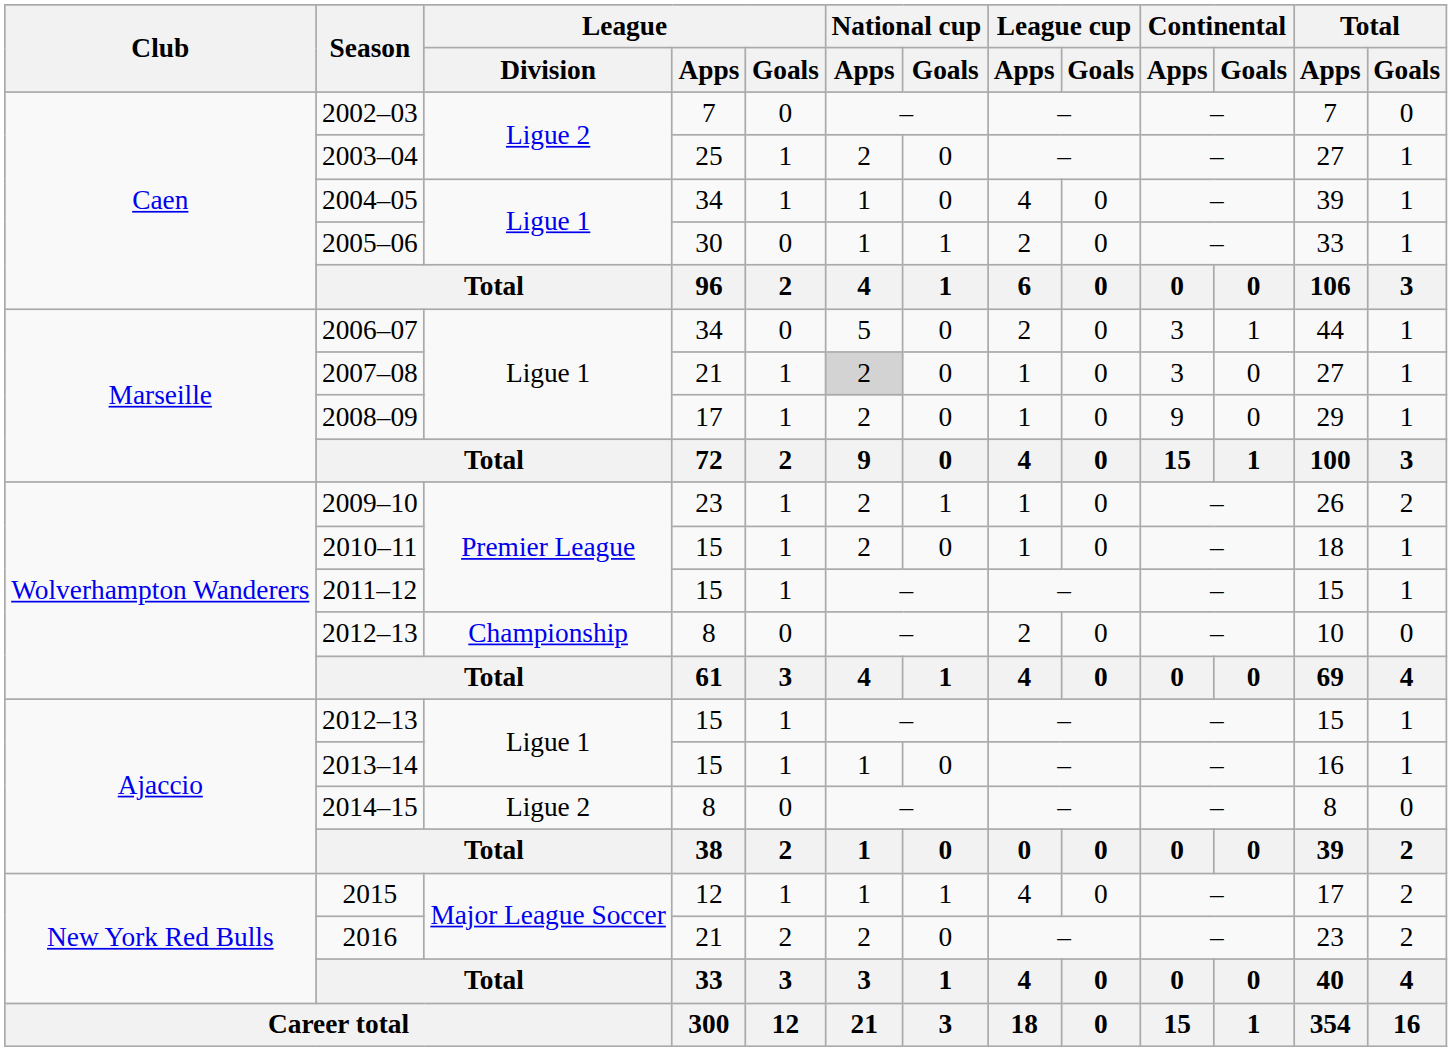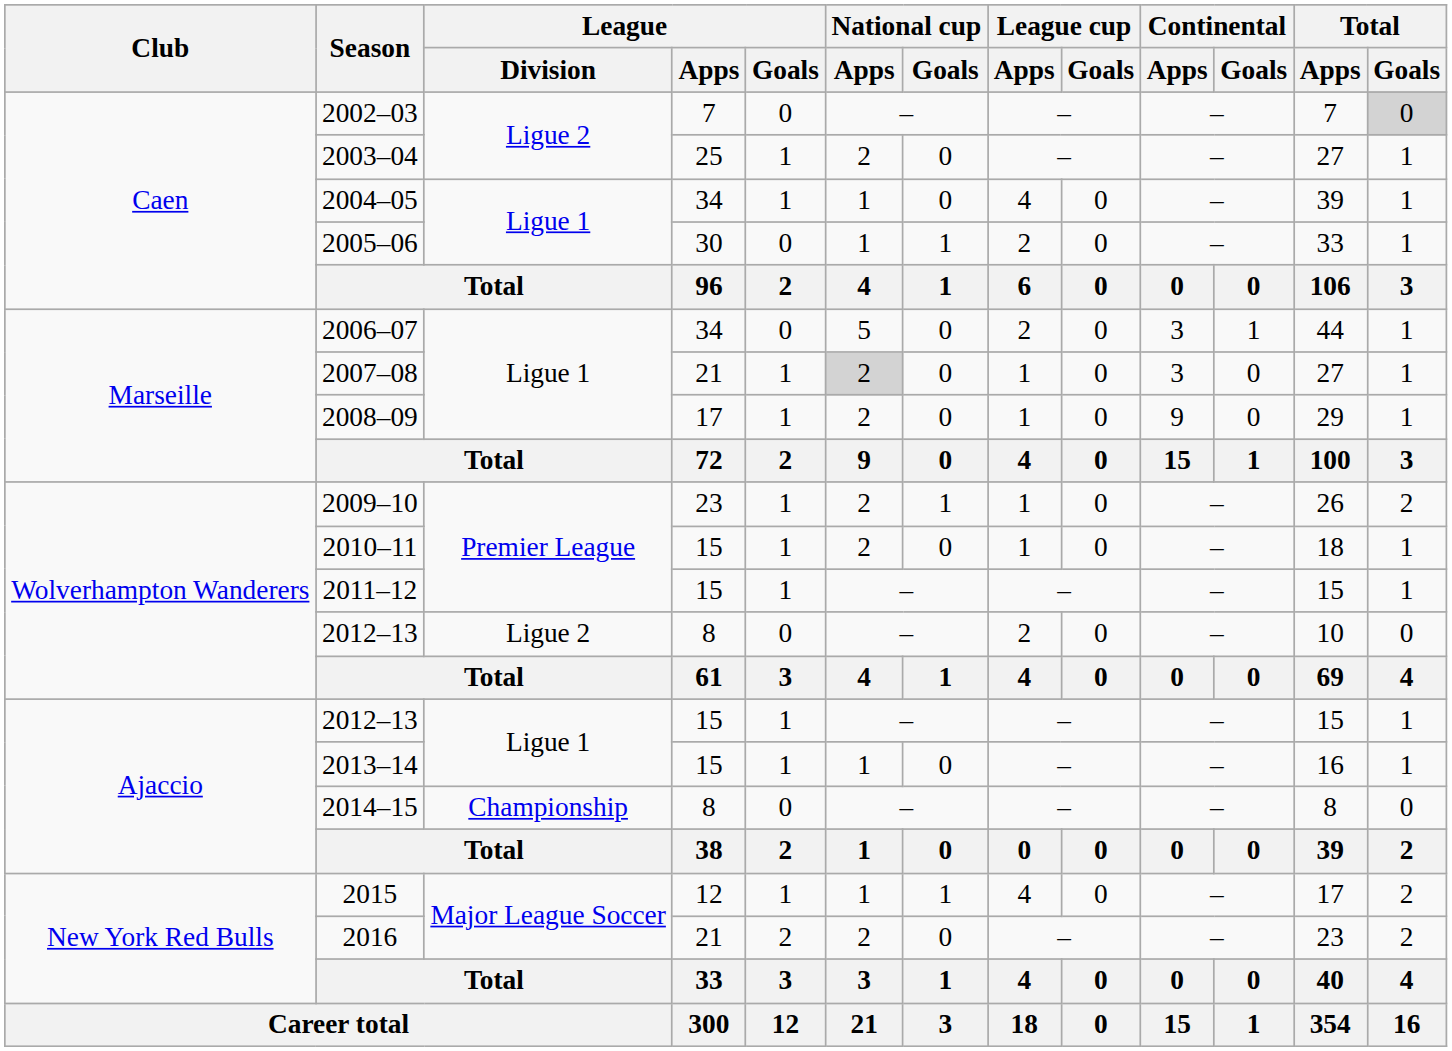2002–03 | Total / Goals: no background -> lightgrey background
2012–13 / 8 | League / Division: Championship -> Ligue 2
2014–15 | League / Division: Ligue 2 -> Championship
